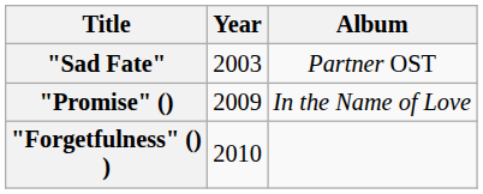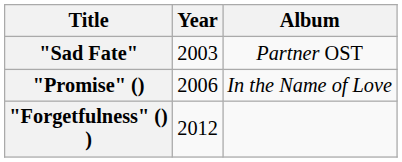"Promise" () | Year: 2009 -> 2006
"Forgetfulness" () ) | Year: 2010 -> 2012
